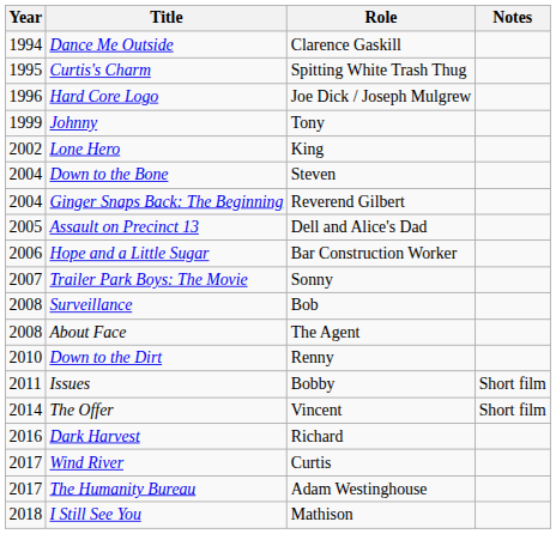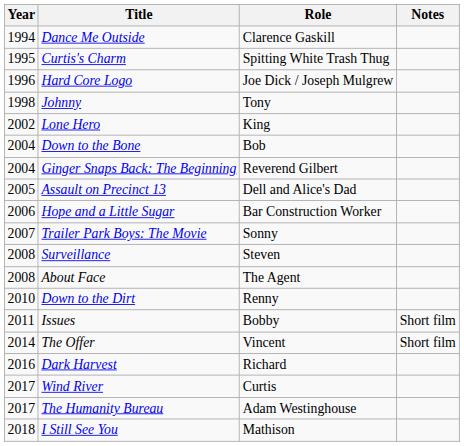Johnny | Year: 1999 -> 1998
Down to the Bone | Role: Steven -> Bob
Surveillance | Role: Bob -> Steven
